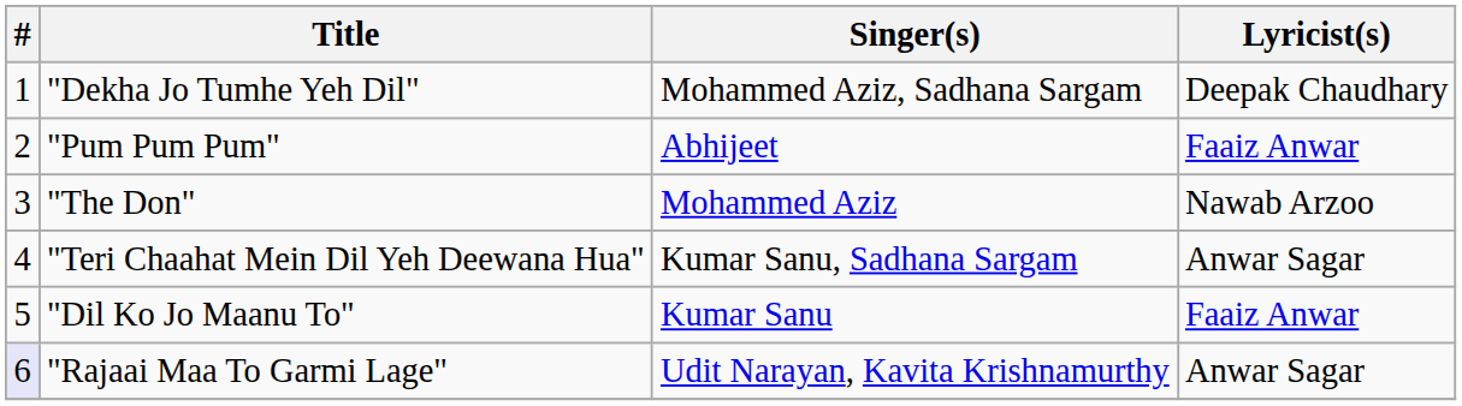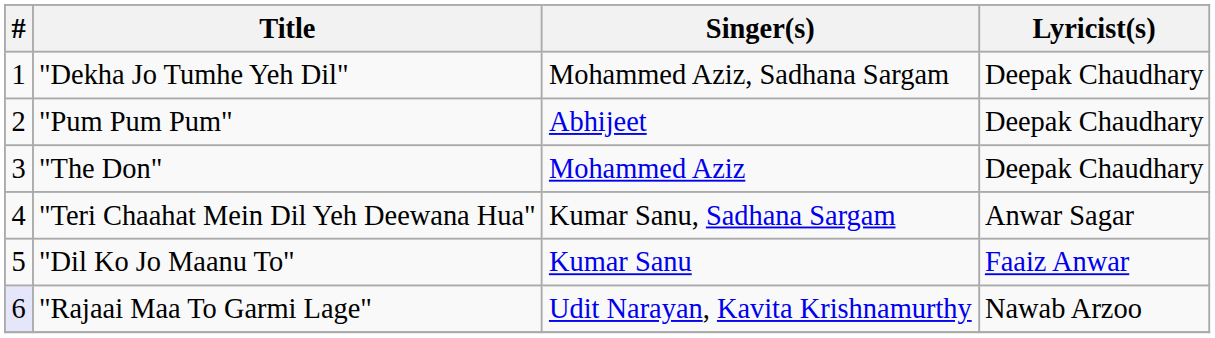"Pum Pum Pum" | Lyricist(s): Faaiz Anwar -> Deepak Chaudhary
"The Don" | Lyricist(s): Nawab Arzoo -> Deepak Chaudhary
"Rajaai Maa To Garmi Lage" | Lyricist(s): Anwar Sagar -> Nawab Arzoo
